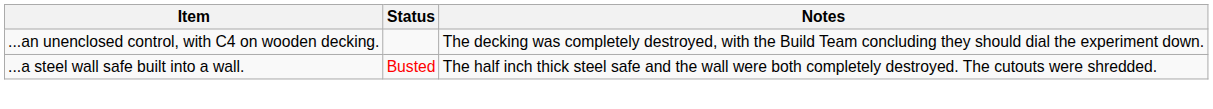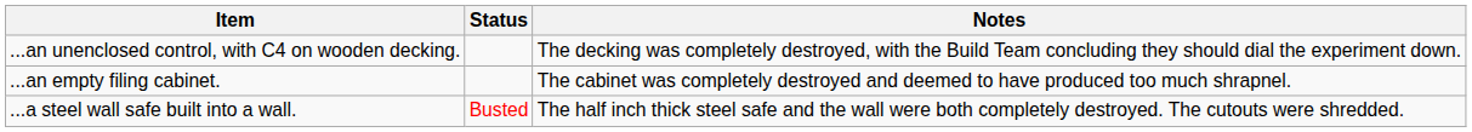+ row: ...an empty filing cabinet. | The cabinet was completely destroyed and deemed to have produced too much shrapnel.
